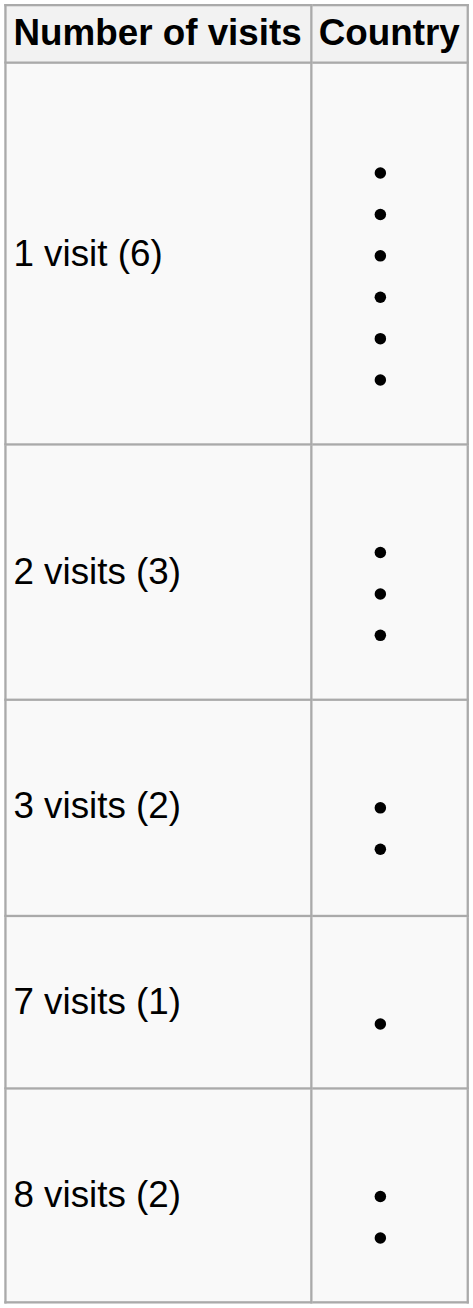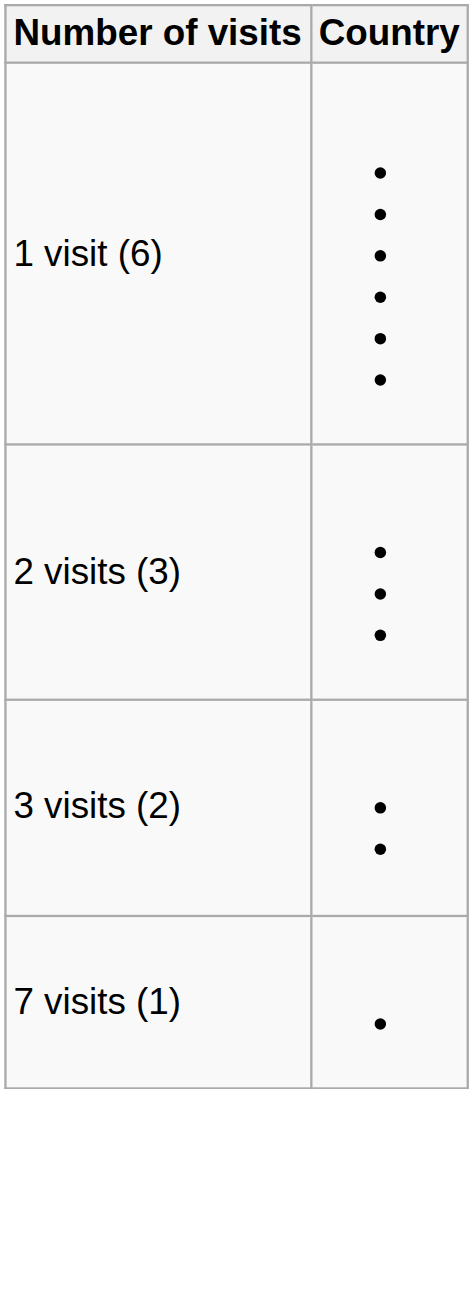- row: 8 visits (2)
